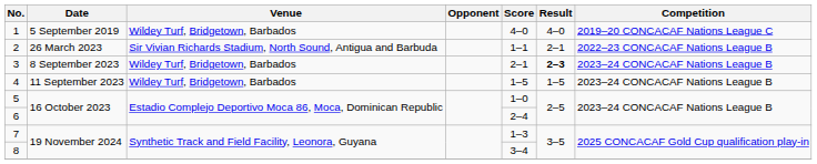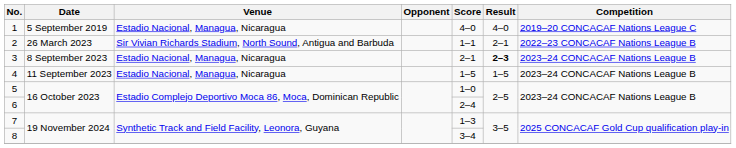1 | Venue: Wildey Turf, Bridgetown, Barbados -> Estadio Nacional, Managua, Nicaragua
3 | Venue: Wildey Turf, Bridgetown, Barbados -> Estadio Nacional, Managua, Nicaragua
4 | Venue: Wildey Turf, Bridgetown, Barbados -> Estadio Nacional, Managua, Nicaragua
